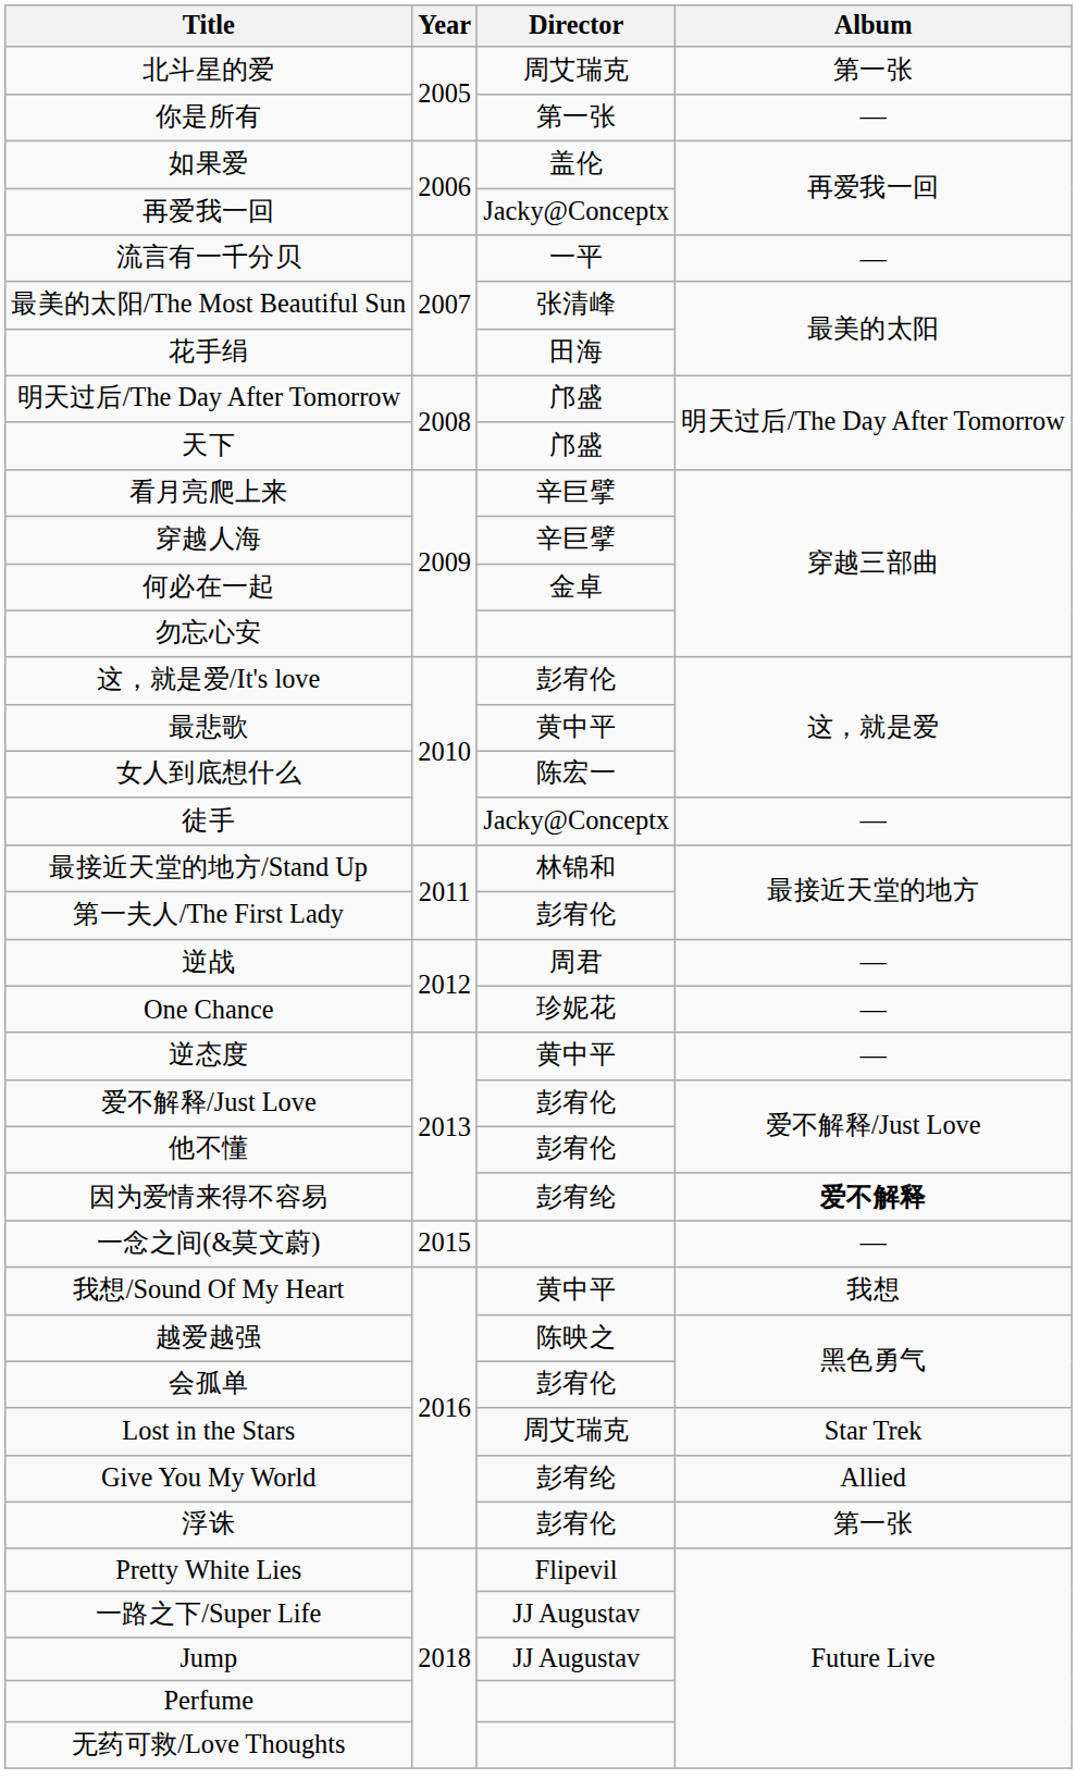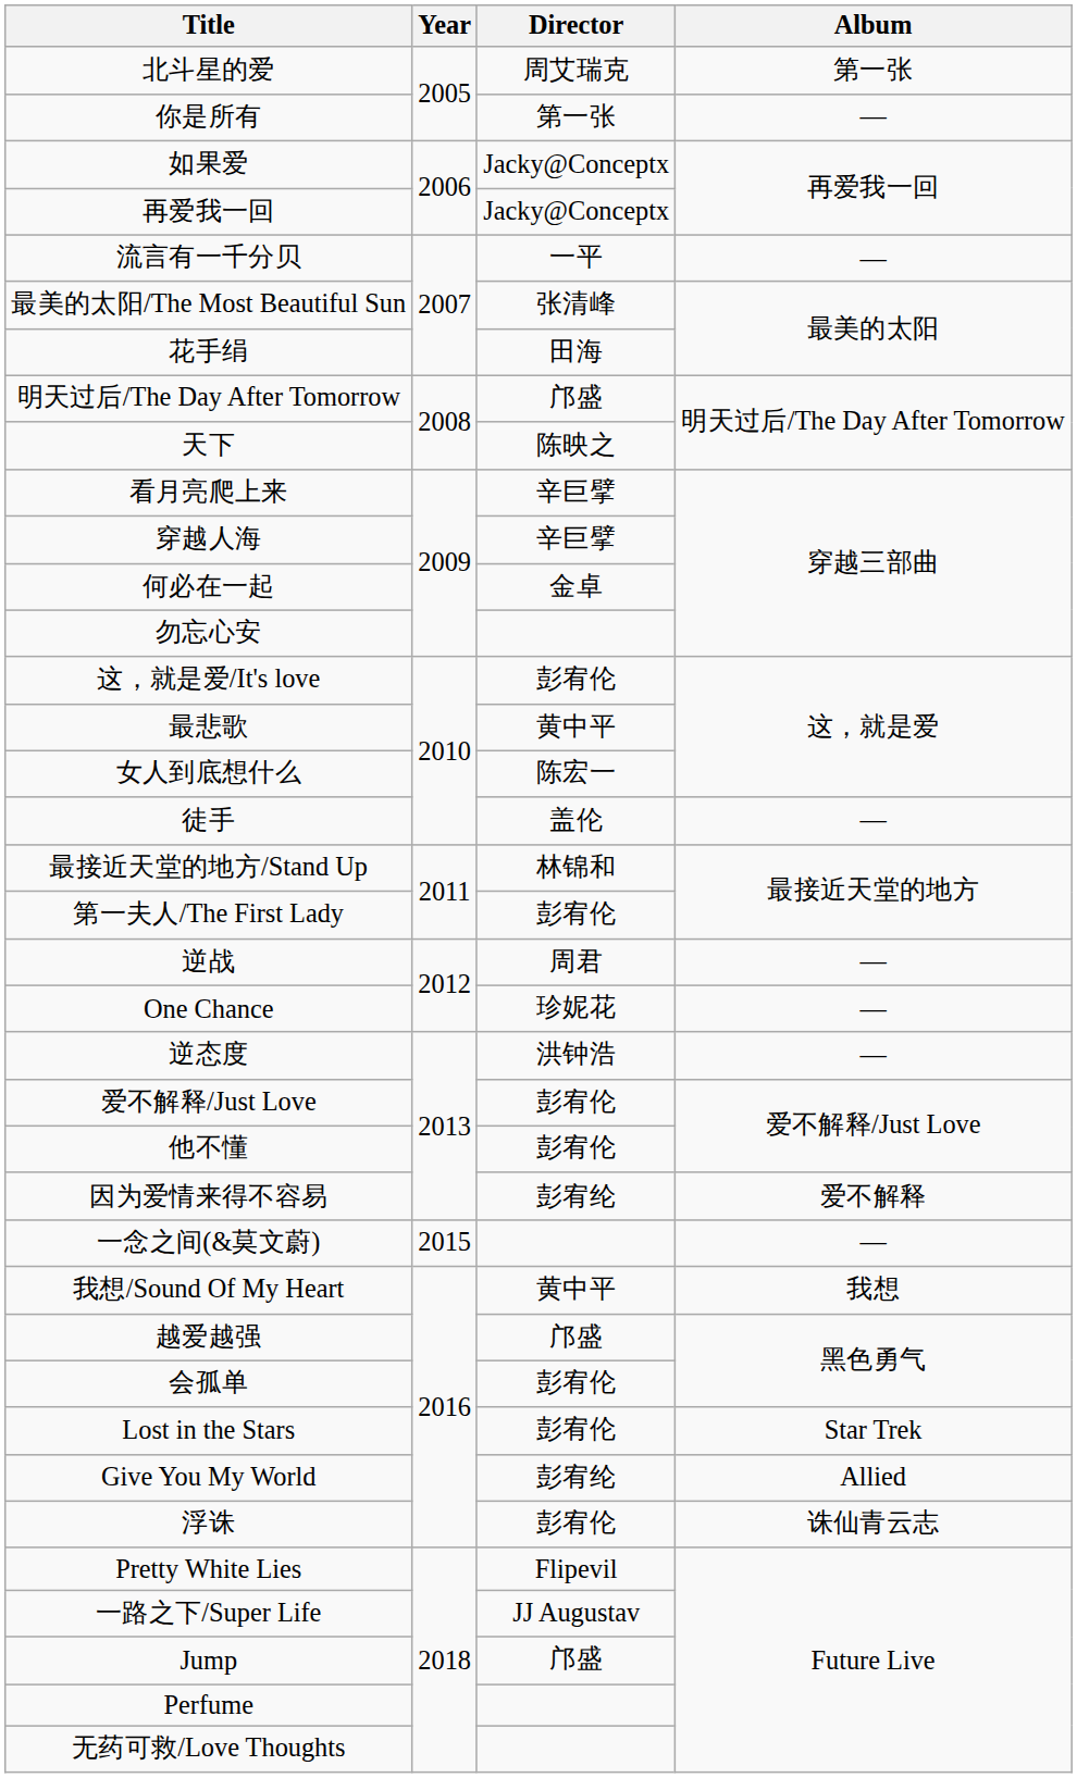如果爱 | Director: 盖伦 -> Jacky@Conceptx
天下 | Director: 邝盛 -> 陈映之
徒手 | Director: Jacky@Conceptx -> 盖伦
逆态度 | Director: 黄中平 -> 洪钟浩
因为爱情来得不容易 | Album: bold -> normal
越爱越强 | Director: 陈映之 -> 邝盛
Lost in the Stars | Director: 周艾瑞克 -> 彭宥伦
浮诛 | Album: 第一张 -> 诛仙青云志
Jump | Director: JJ Augustav -> 邝盛
